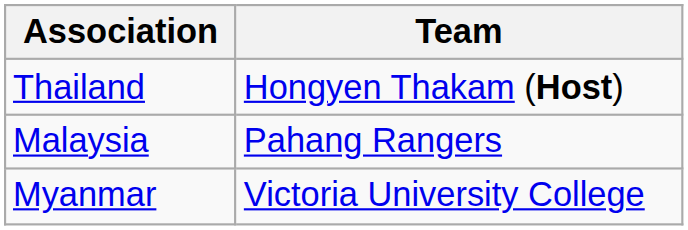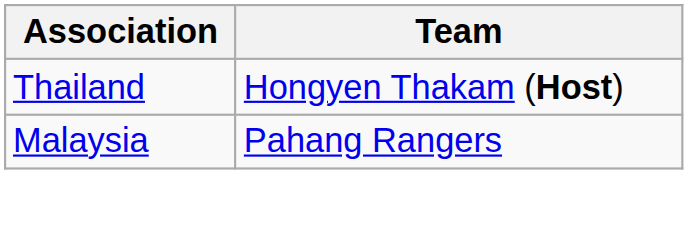- row: Myanmar | Victoria University College
